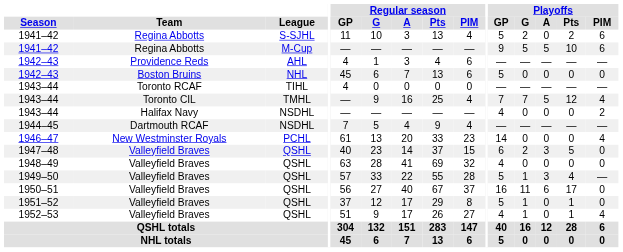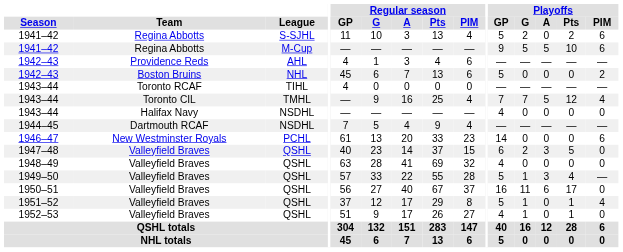1942–43 / NHL | Playoffs / PIM: 0 -> 2
1943–44 / NSDHL | Playoffs / PIM: 2 -> 0
1946–47 | Playoffs / PIM: 4 -> 6
1951–52 | Playoffs / PIM: 0 -> 4
1952–53 | Playoffs / PIM: 4 -> 0
